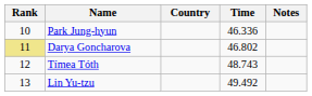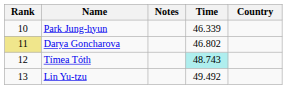columns swapped: Country <-> Notes
Park Jung-hyun | Time: 46.336 -> 46.339
Tímea Tóth | Time: no background -> paleturquoise background
